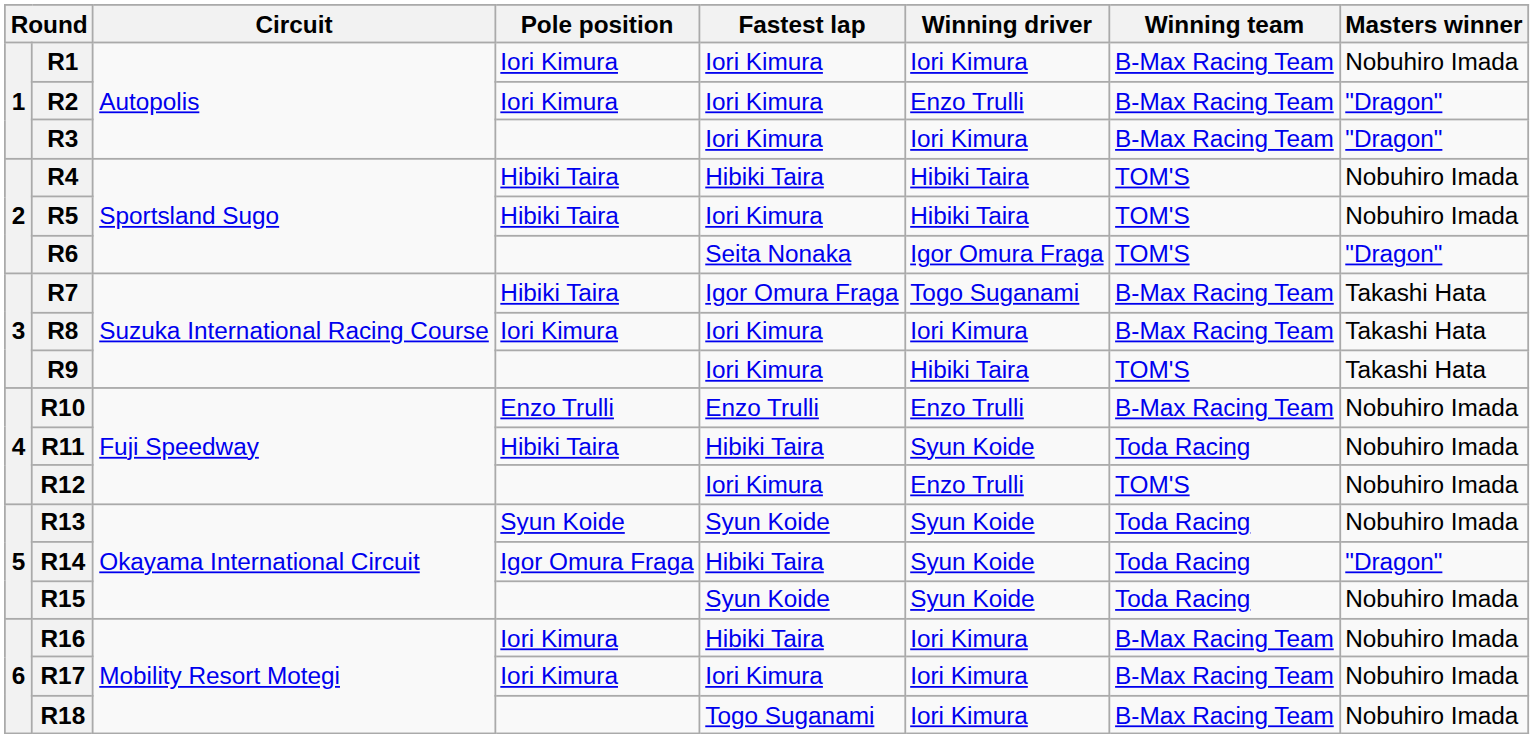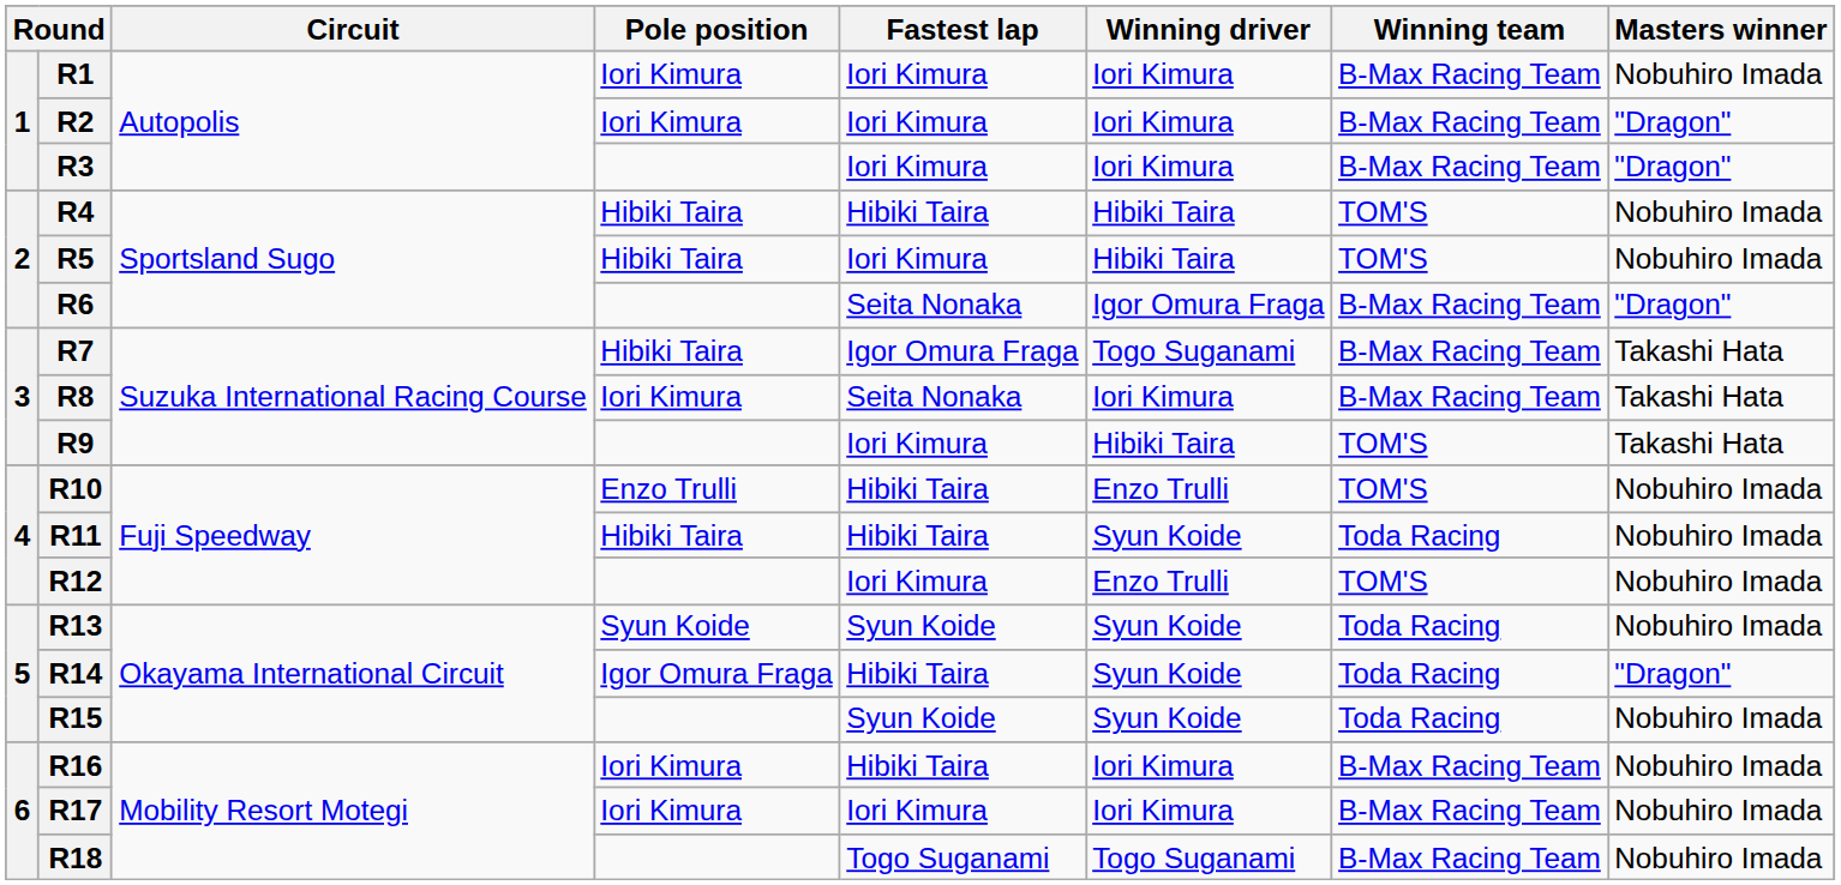R2 | Winning driver: Enzo Trulli -> Iori Kimura
R6 | Winning team: TOM'S -> B-Max Racing Team
R8 | Fastest lap: Iori Kimura -> Seita Nonaka
R10 | Fastest lap: Enzo Trulli -> Hibiki Taira
R10 | Winning team: B-Max Racing Team -> TOM'S
R18 | Winning driver: Iori Kimura -> Togo Suganami
